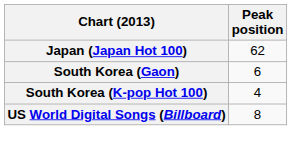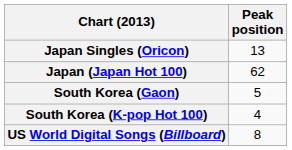+ row: Japan Singles (Oricon) | 13
South Korea (Gaon) | Peak position: 6 -> 5
